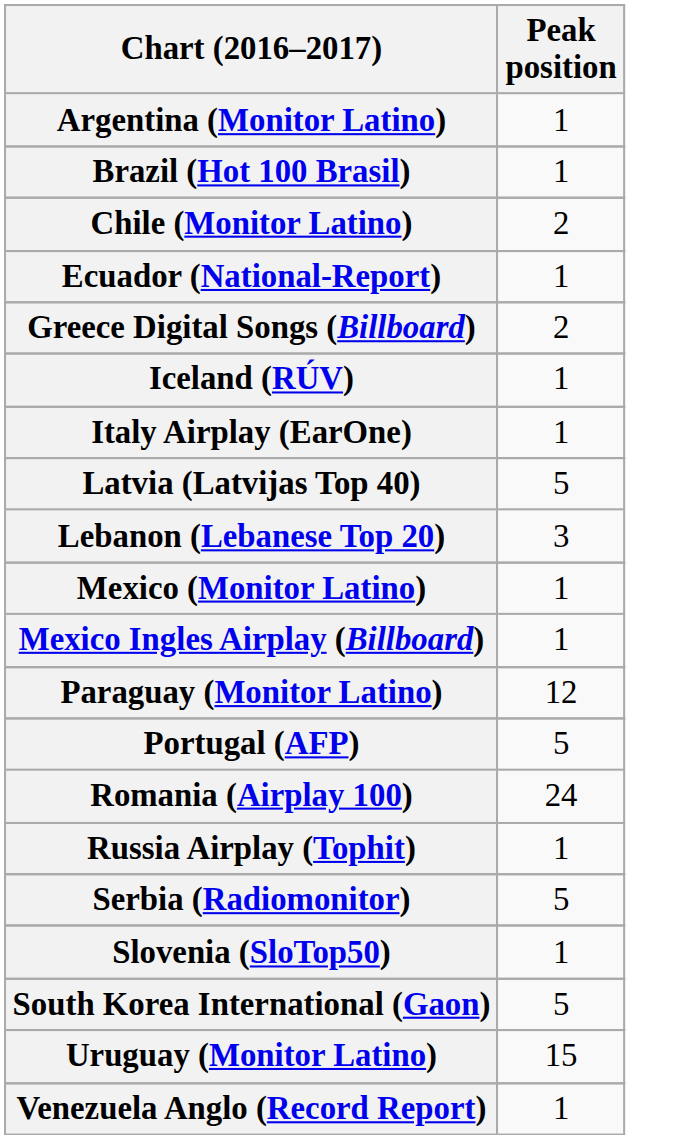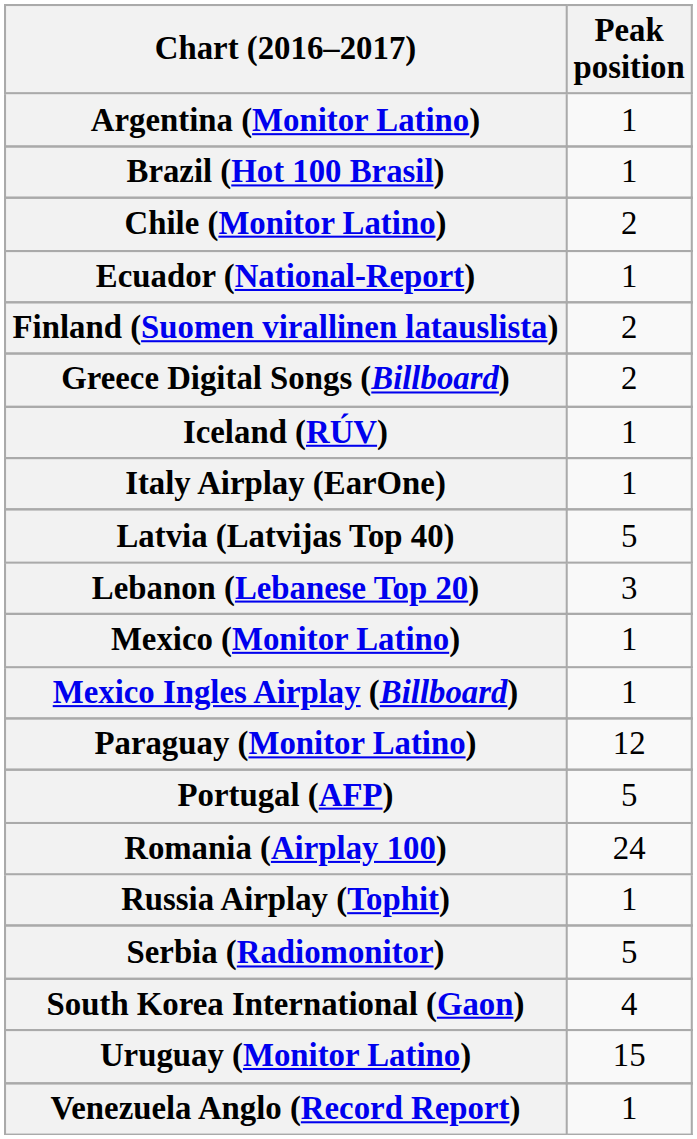+ row: Finland (Suomen virallinen latauslista) | 2
- row: Slovenia (SloTop50) | 1
South Korea International (Gaon) | Peak position: 5 -> 4
